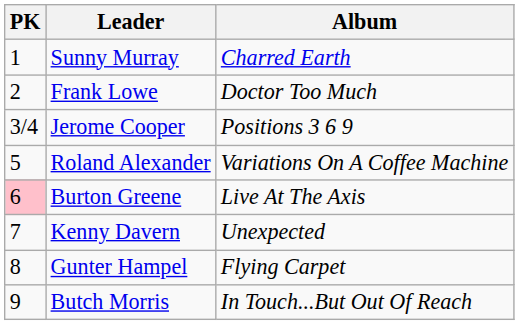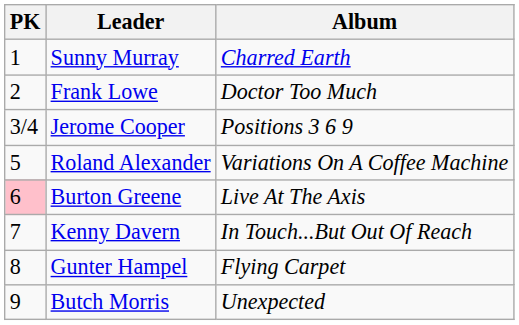Kenny Davern | Album: Unexpected -> In Touch...But Out Of Reach
Butch Morris | Album: In Touch...But Out Of Reach -> Unexpected
